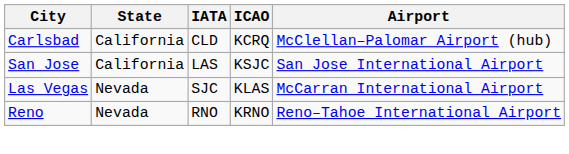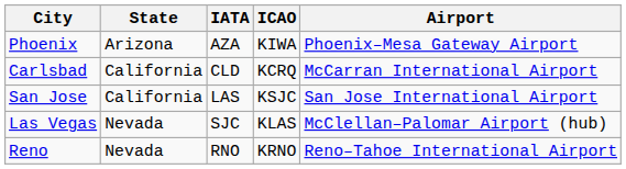+ row: Phoenix | Arizona | AZA | KIWA | Phoenix–Mesa Gateway Airport
Carlsbad | Airport: McClellan–Palomar Airport (hub) -> McCarran International Airport
Las Vegas | Airport: McCarran International Airport -> McClellan–Palomar Airport (hub)
